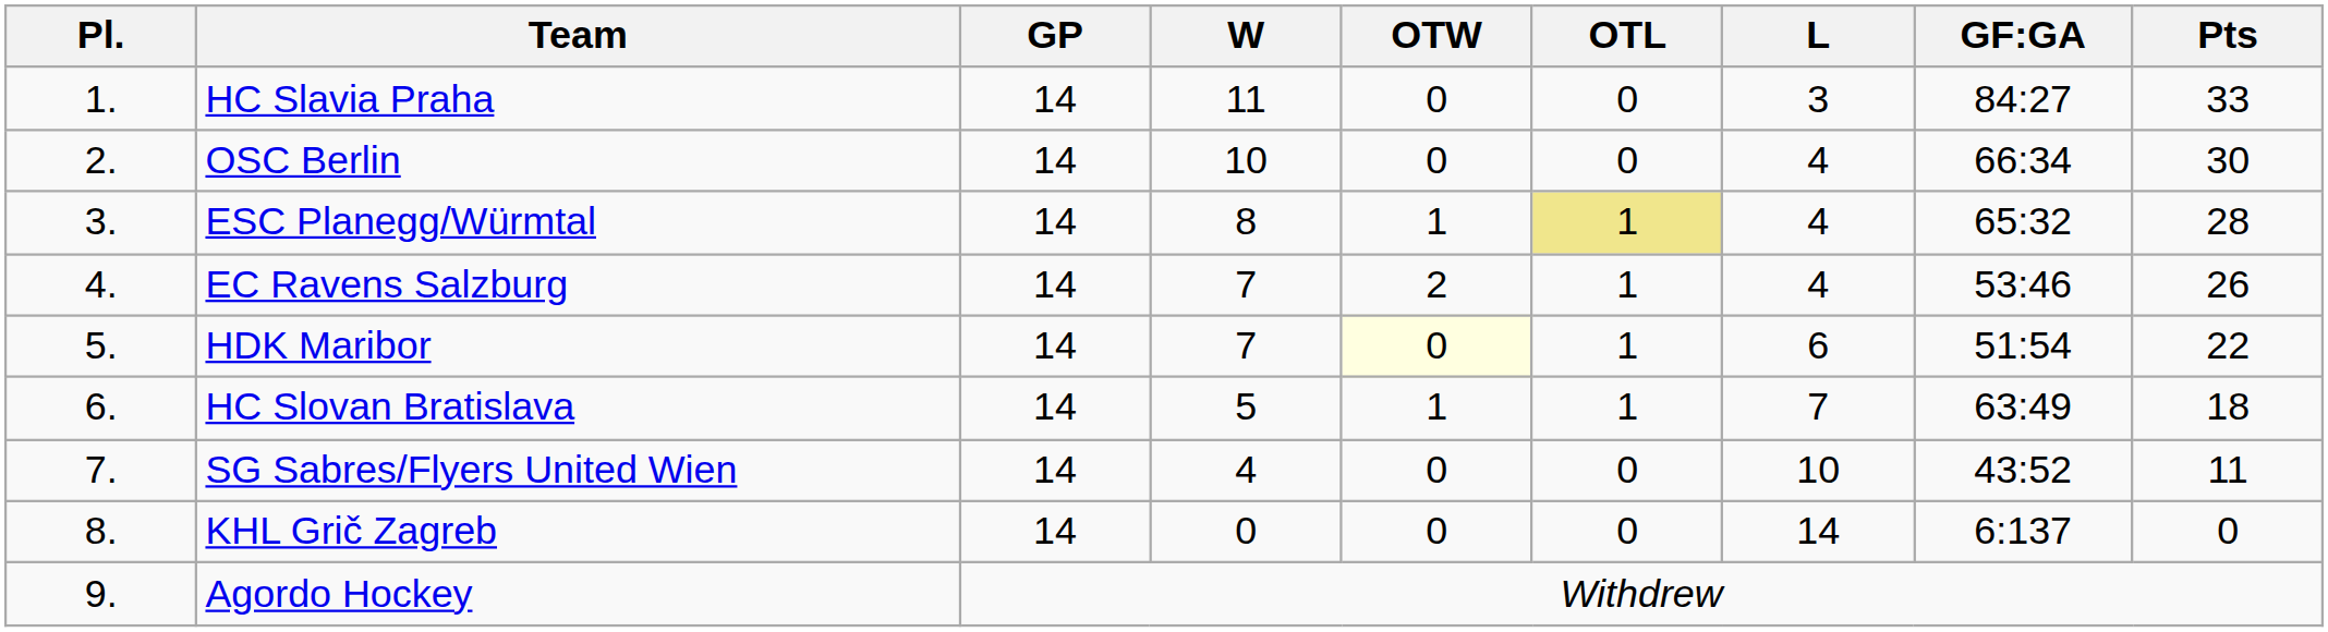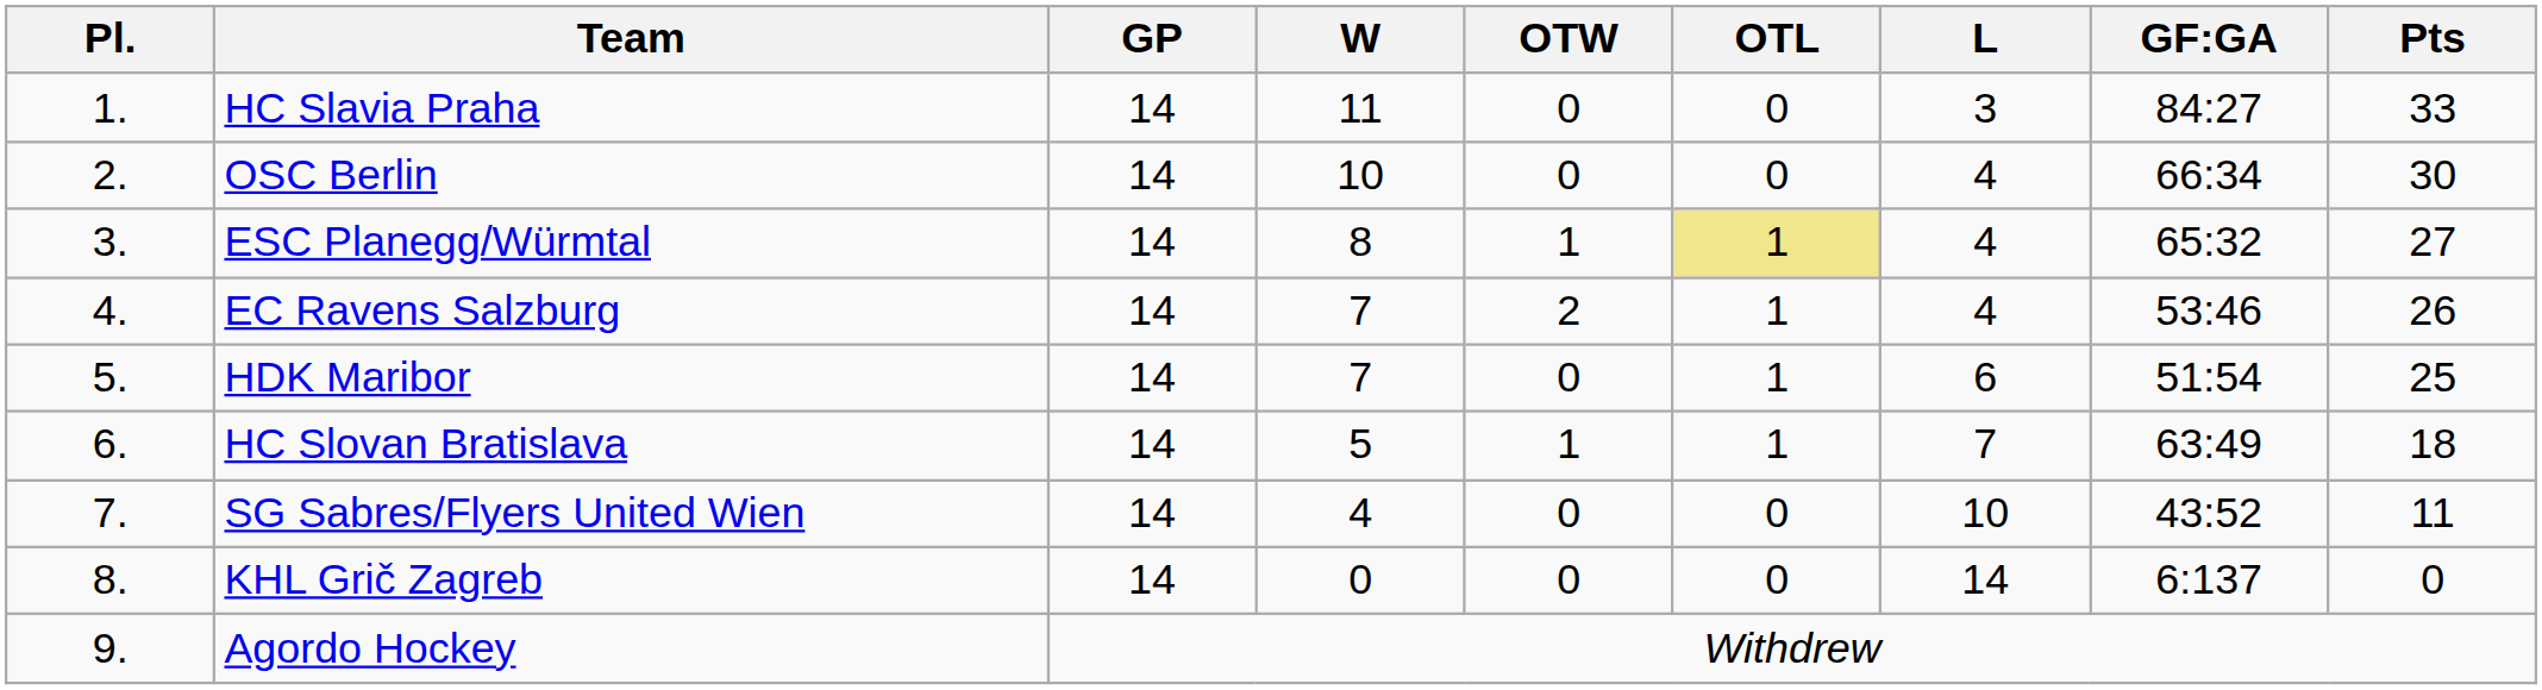ESC Planegg/Würmtal | Pts: 28 -> 27
HDK Maribor | OTW: lightyellow background -> no background
HDK Maribor | Pts: 22 -> 25
